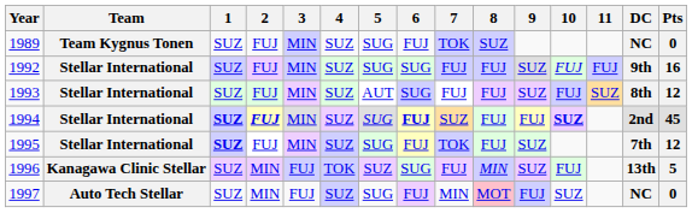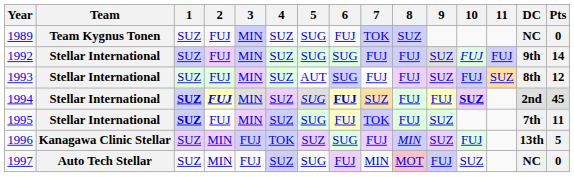1992 | Pts: 16 -> 14
1995 | Pts: 12 -> 11
